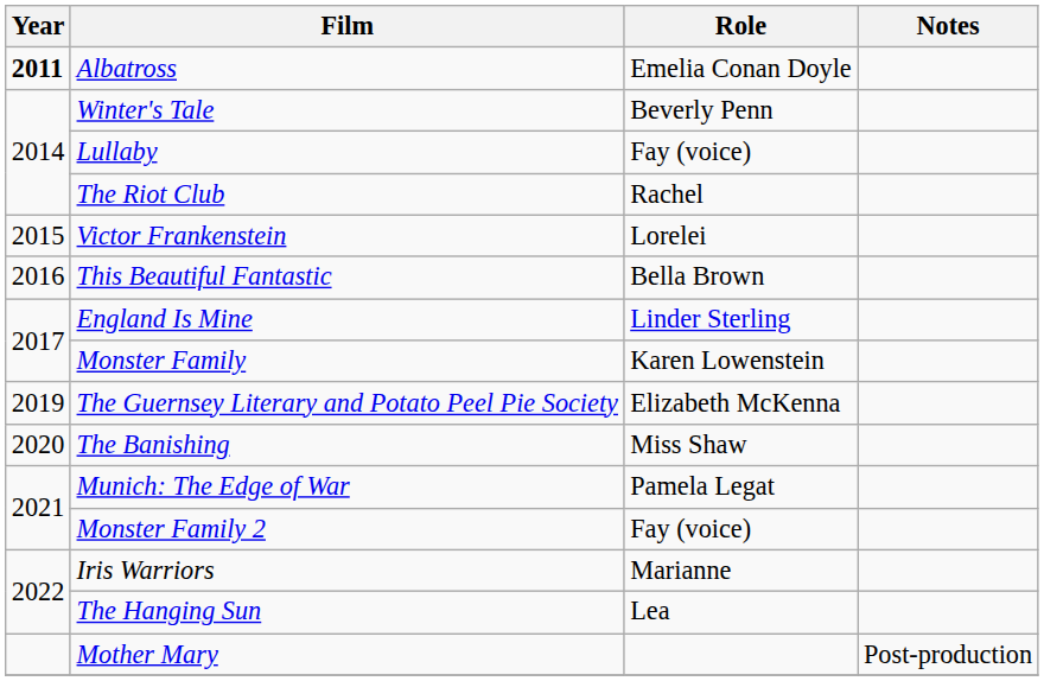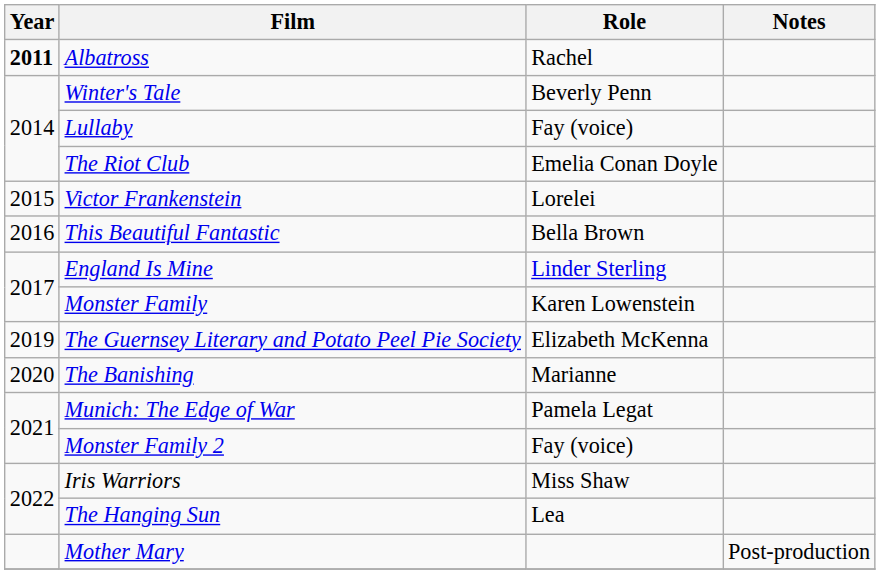Albatross | Role: Emelia Conan Doyle -> Rachel
The Riot Club | Role: Rachel -> Emelia Conan Doyle
The Banishing | Role: Miss Shaw -> Marianne
Iris Warriors | Role: Marianne -> Miss Shaw
